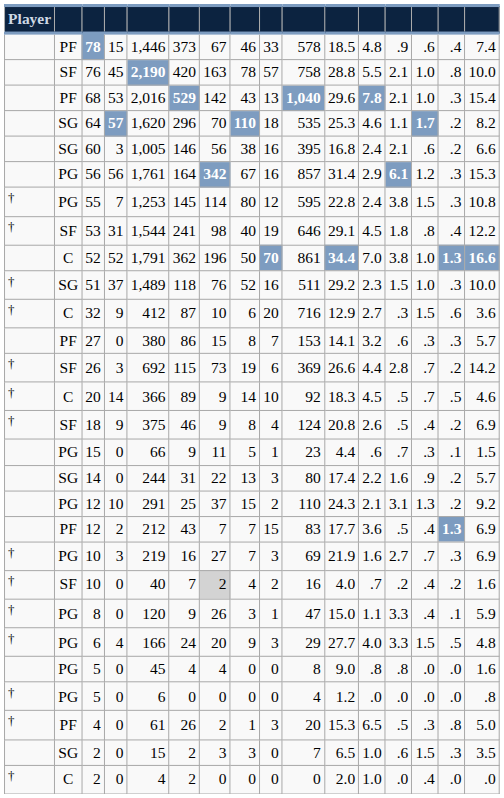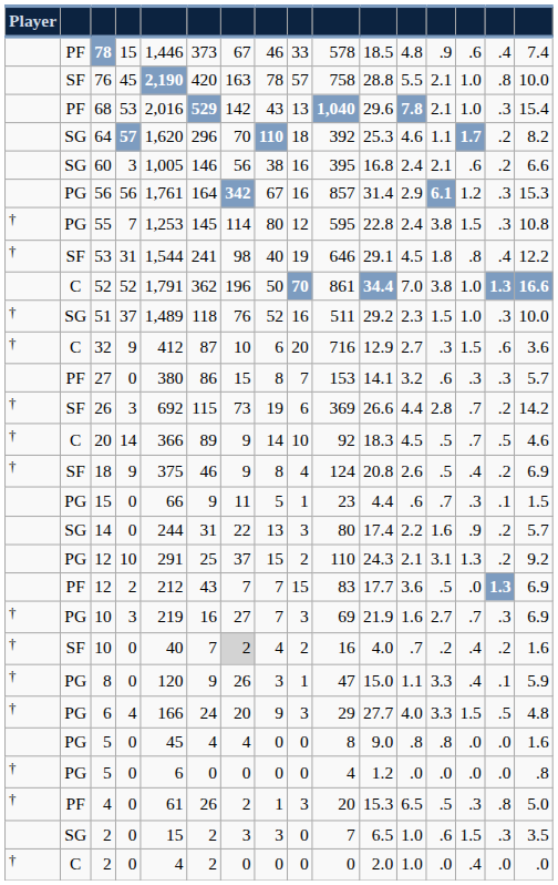64 | column 10: 535 -> 392
PF / 12 | column 14: .4 -> .0
